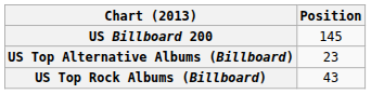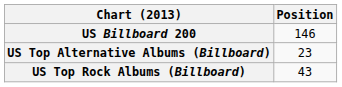US Billboard 200 | Position: 145 -> 146
